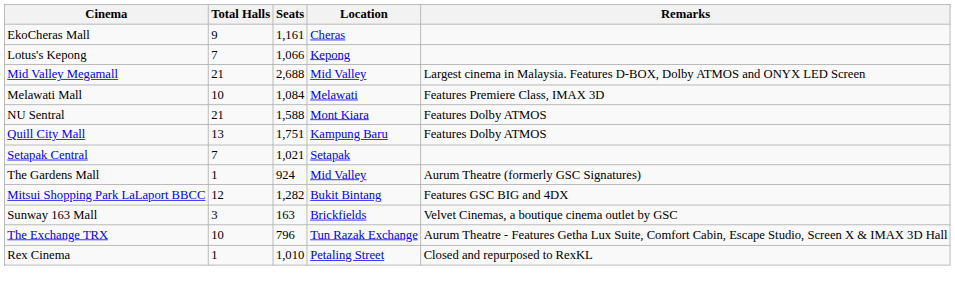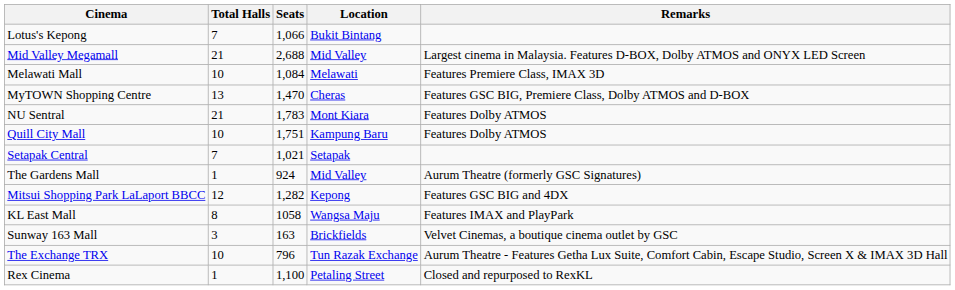- row: EkoCheras Mall | 9 | 1,161 | Cheras
Lotus's Kepong | Location: Kepong -> Bukit Bintang
+ row: MyTOWN Shopping Centre | 13 | 1,470 | Cheras | Features GSC BIG, Premiere Class, Dolby ATMOS and D-BOX
NU Sentral | Seats: 1,588 -> 1,783
Quill City Mall | Total Halls: 13 -> 10
Mitsui Shopping Park LaLaport BBCC | Location: Bukit Bintang -> Kepong
+ row: KL East Mall | 8 | 1058 | Wangsa Maju | Features IMAX and PlayPark
Rex Cinema | Seats: 1,010 -> 1,100
